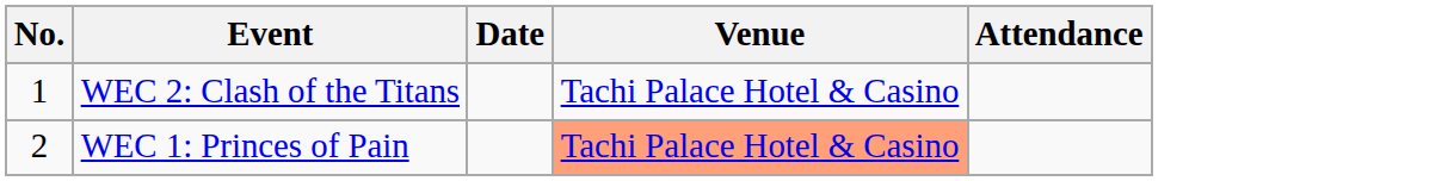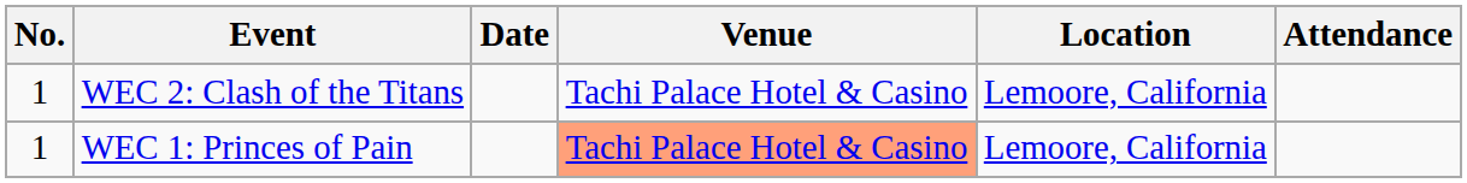+ column: Location | Lemoore, California | Lemoore, California
WEC 1: Princes of Pain | No.: 2 -> 1
